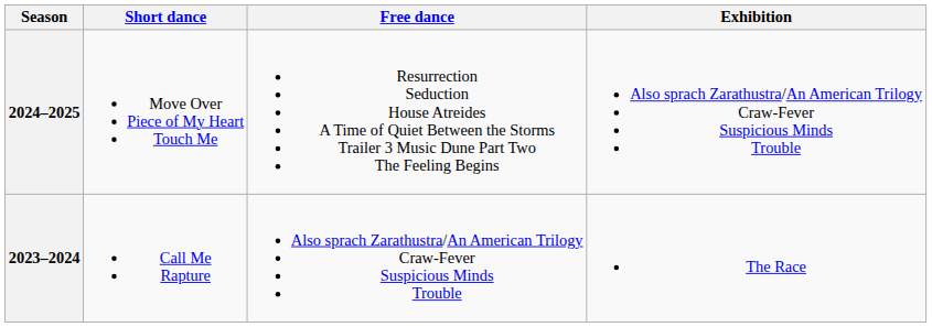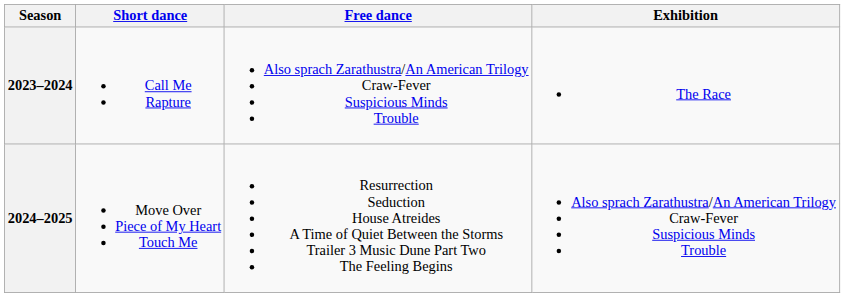rows swapped: 2024–2025 <-> 2023–2024
